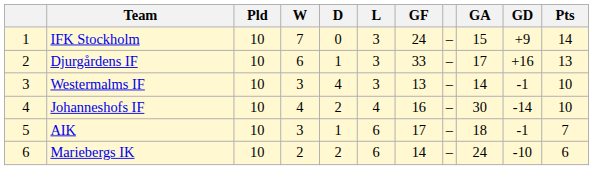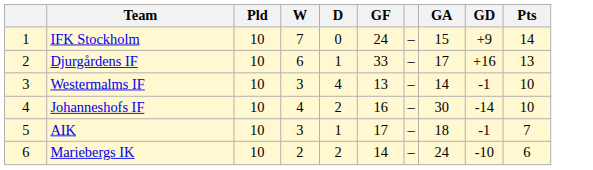- column: L | 3 | 3 | 3 | 4 | 6 | 6
